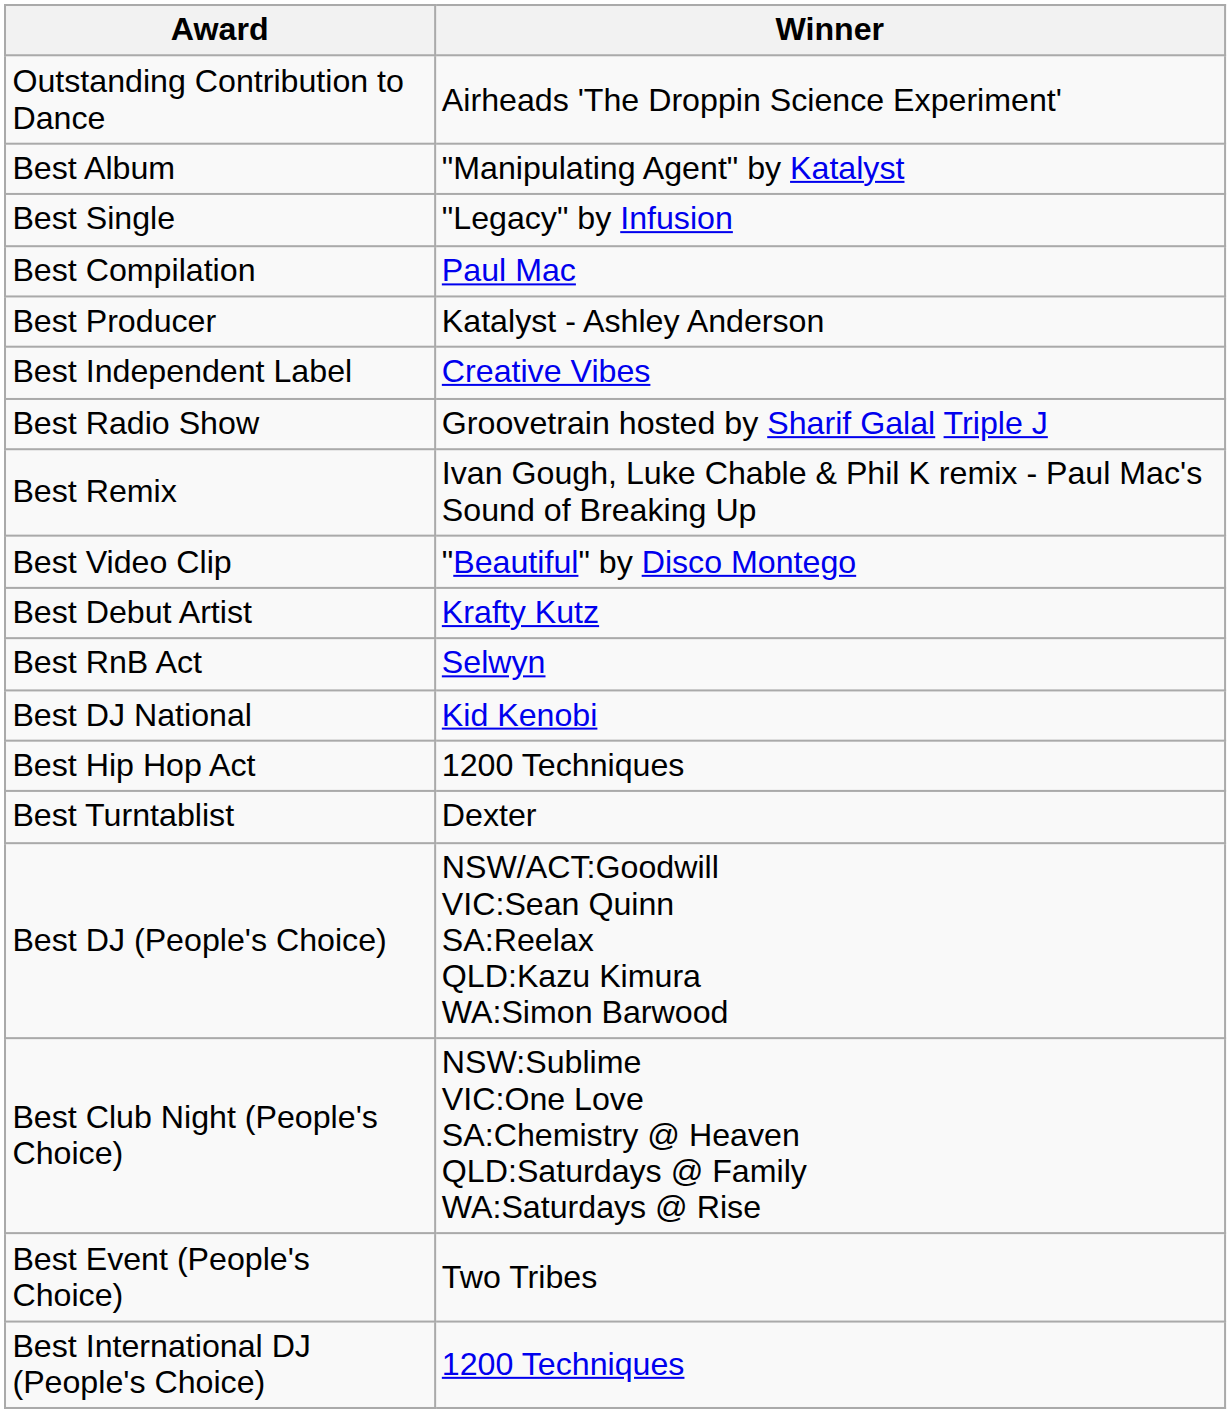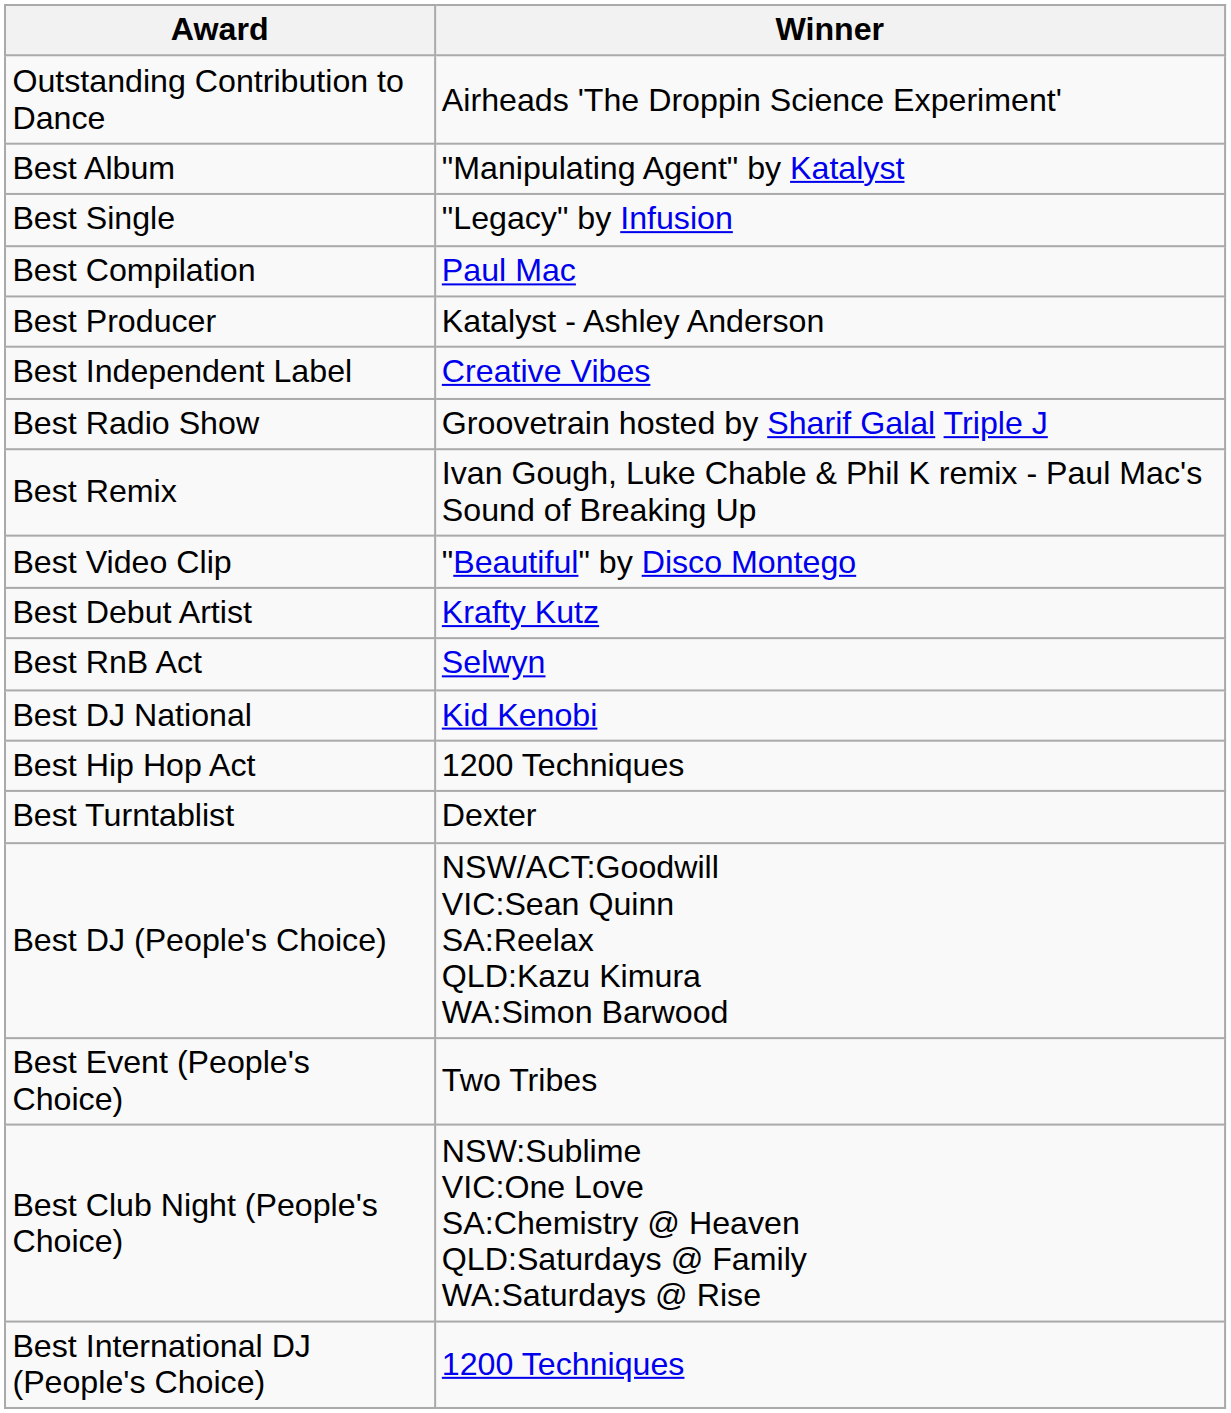rows swapped: Best Event (People's Choice) <-> Best Club Night (People's Choice)
